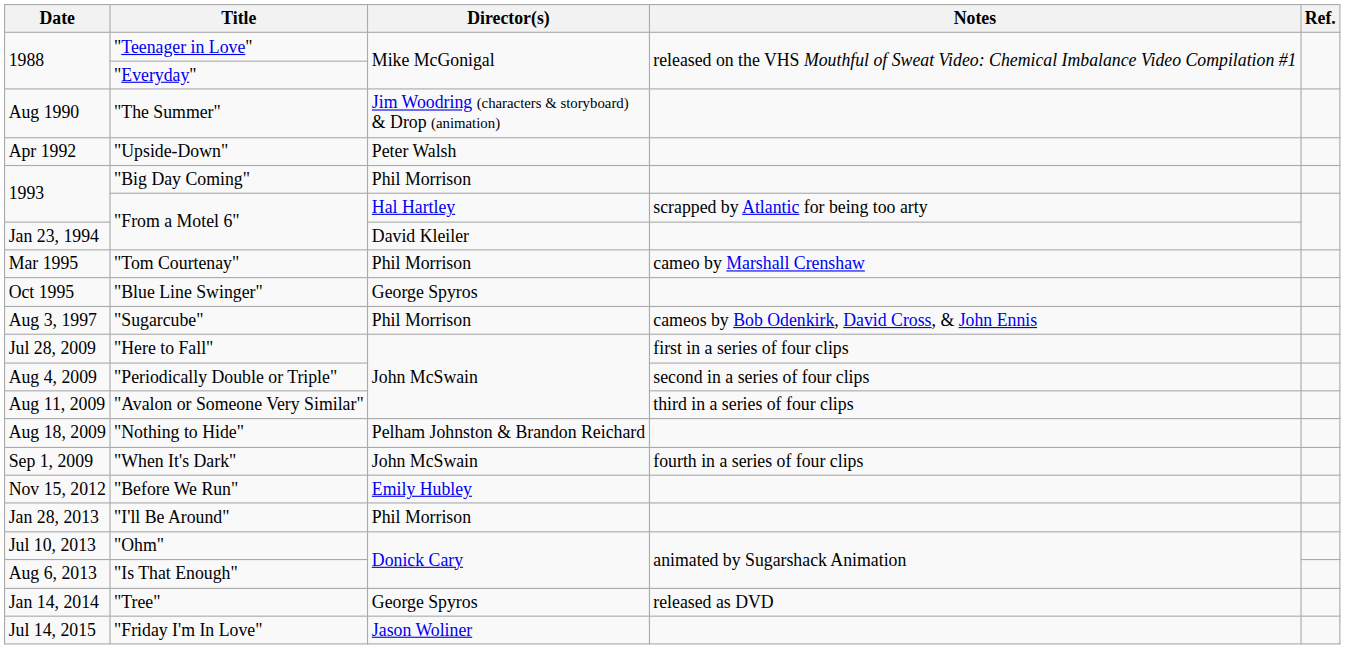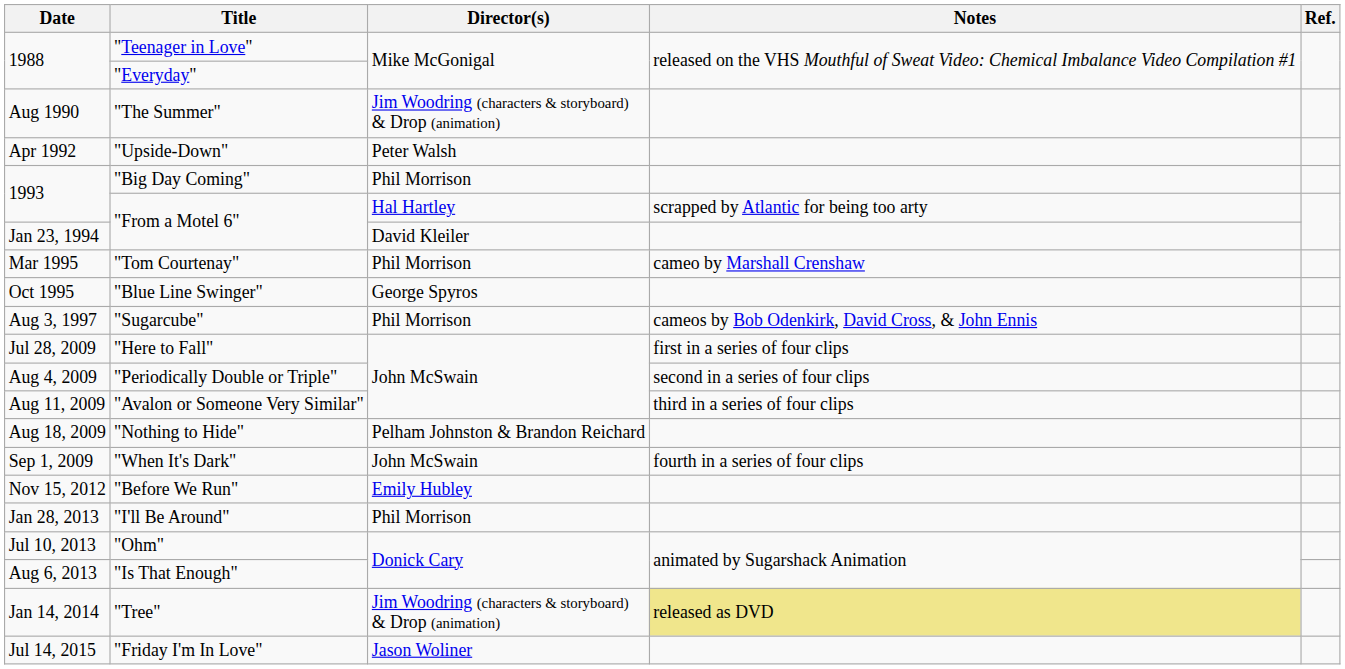"Tree" | Director(s): George Spyros -> Jim Woodring (characters & storyboard) & Drop (animation)
"Tree" | Notes: no background -> khaki background
